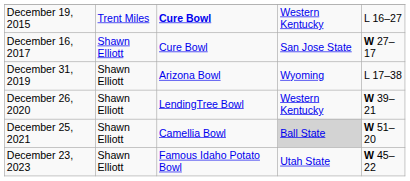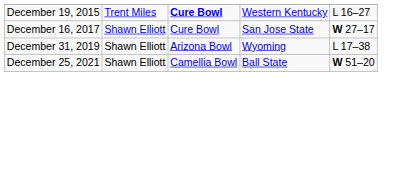- row: December 26, 2020 | Shawn Elliott | LendingTree Bowl | Western Kentucky | W 39–21
December 25, 2021 | column 4: lightgrey background -> no background
- row: December 23, 2023 | Shawn Elliott | Famous Idaho Potato Bowl | Utah State | W 45–22
